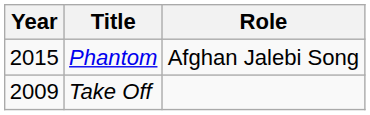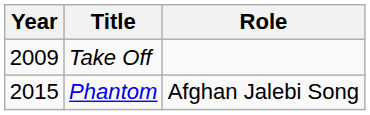rows swapped: Take Off <-> Phantom
